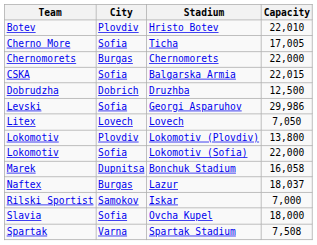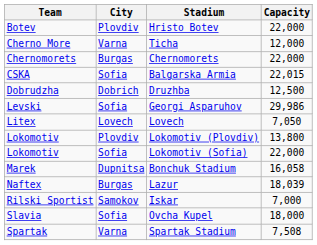Hristo Botev | Capacity: 22,010 -> 22,000
Ticha | City: Sofia -> Varna
Ticha | Capacity: 17,005 -> 12,000
Lazur | Capacity: 18,037 -> 18,039
